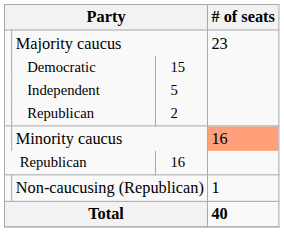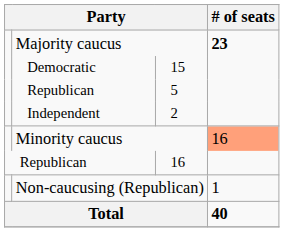Majority caucus | # of seats: normal -> bold
5 | column 2: Independent -> Republican
2 | column 2: Republican -> Independent
